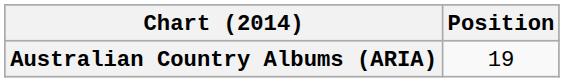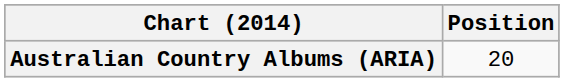Australian Country Albums (ARIA) | Position: 19 -> 20
